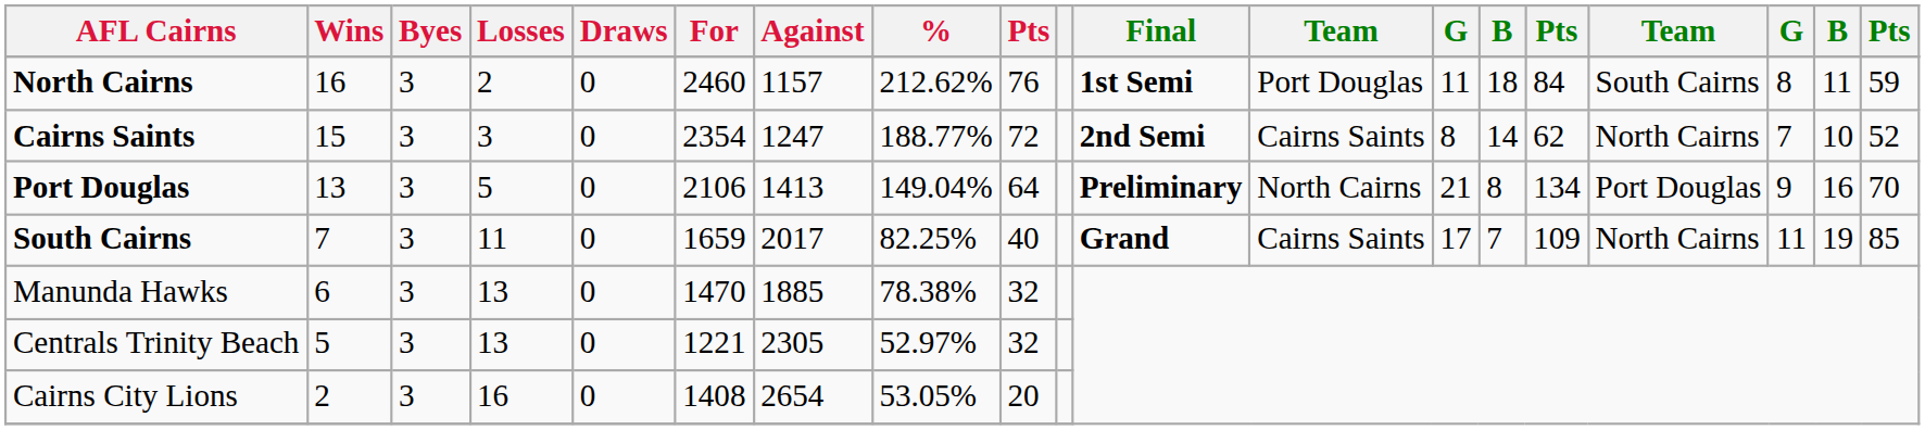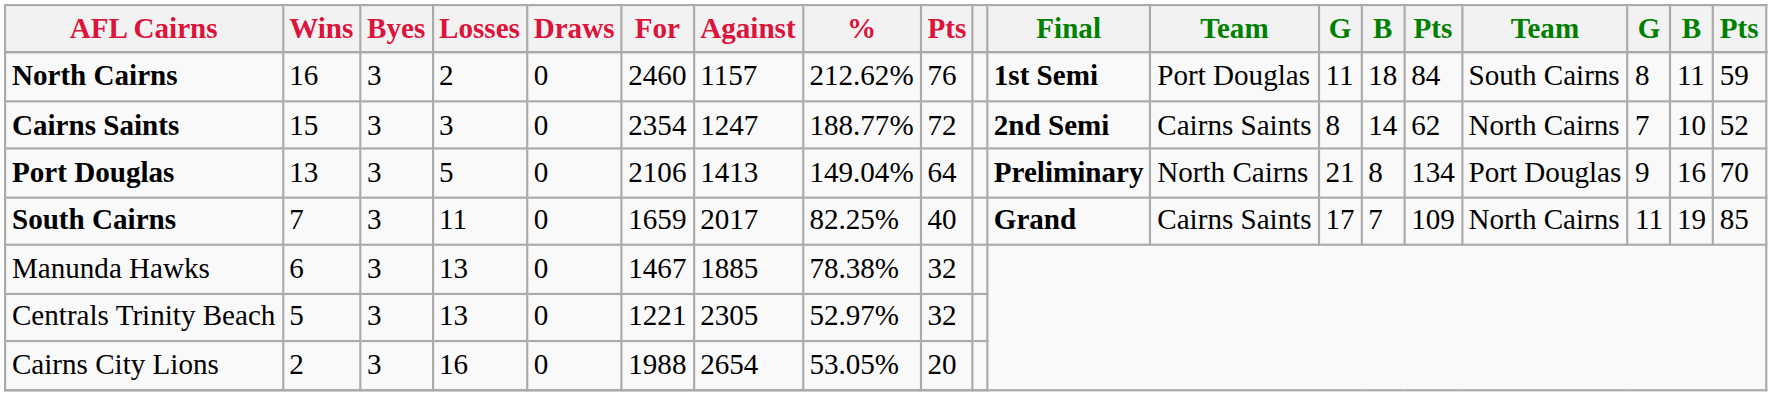Manunda Hawks | For: 1470 -> 1467
Cairns City Lions | For: 1408 -> 1988
